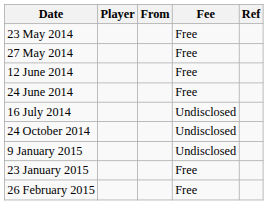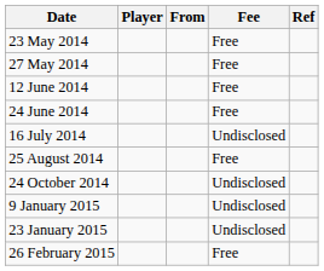+ row: 25 August 2014 | Free
+ row: 23 January 2015 | Undisclosed
- row: 23 January 2015 | Free
